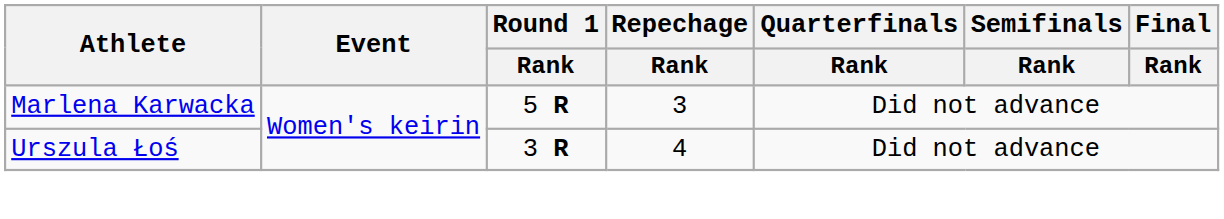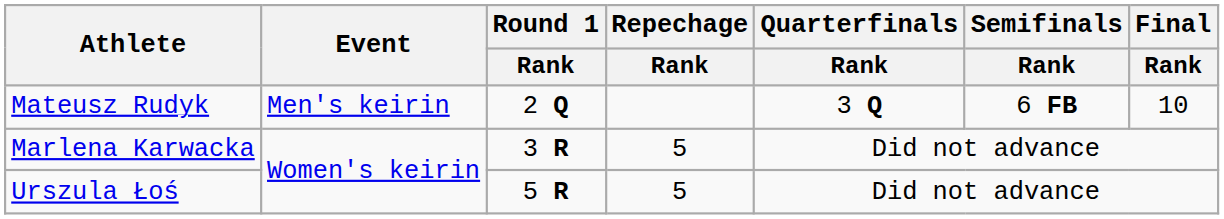+ row: Mateusz Rudyk | Men's keirin | 2 Q | 3 Q | 6 FB | 10
Marlena Karwacka | Round 1 / Rank: 5 R -> 3 R
Marlena Karwacka | Repechage / Rank: 3 -> 5
Urszula Łoś | Round 1 / Rank: 3 R -> 5 R
Urszula Łoś | Repechage / Rank: 4 -> 5
